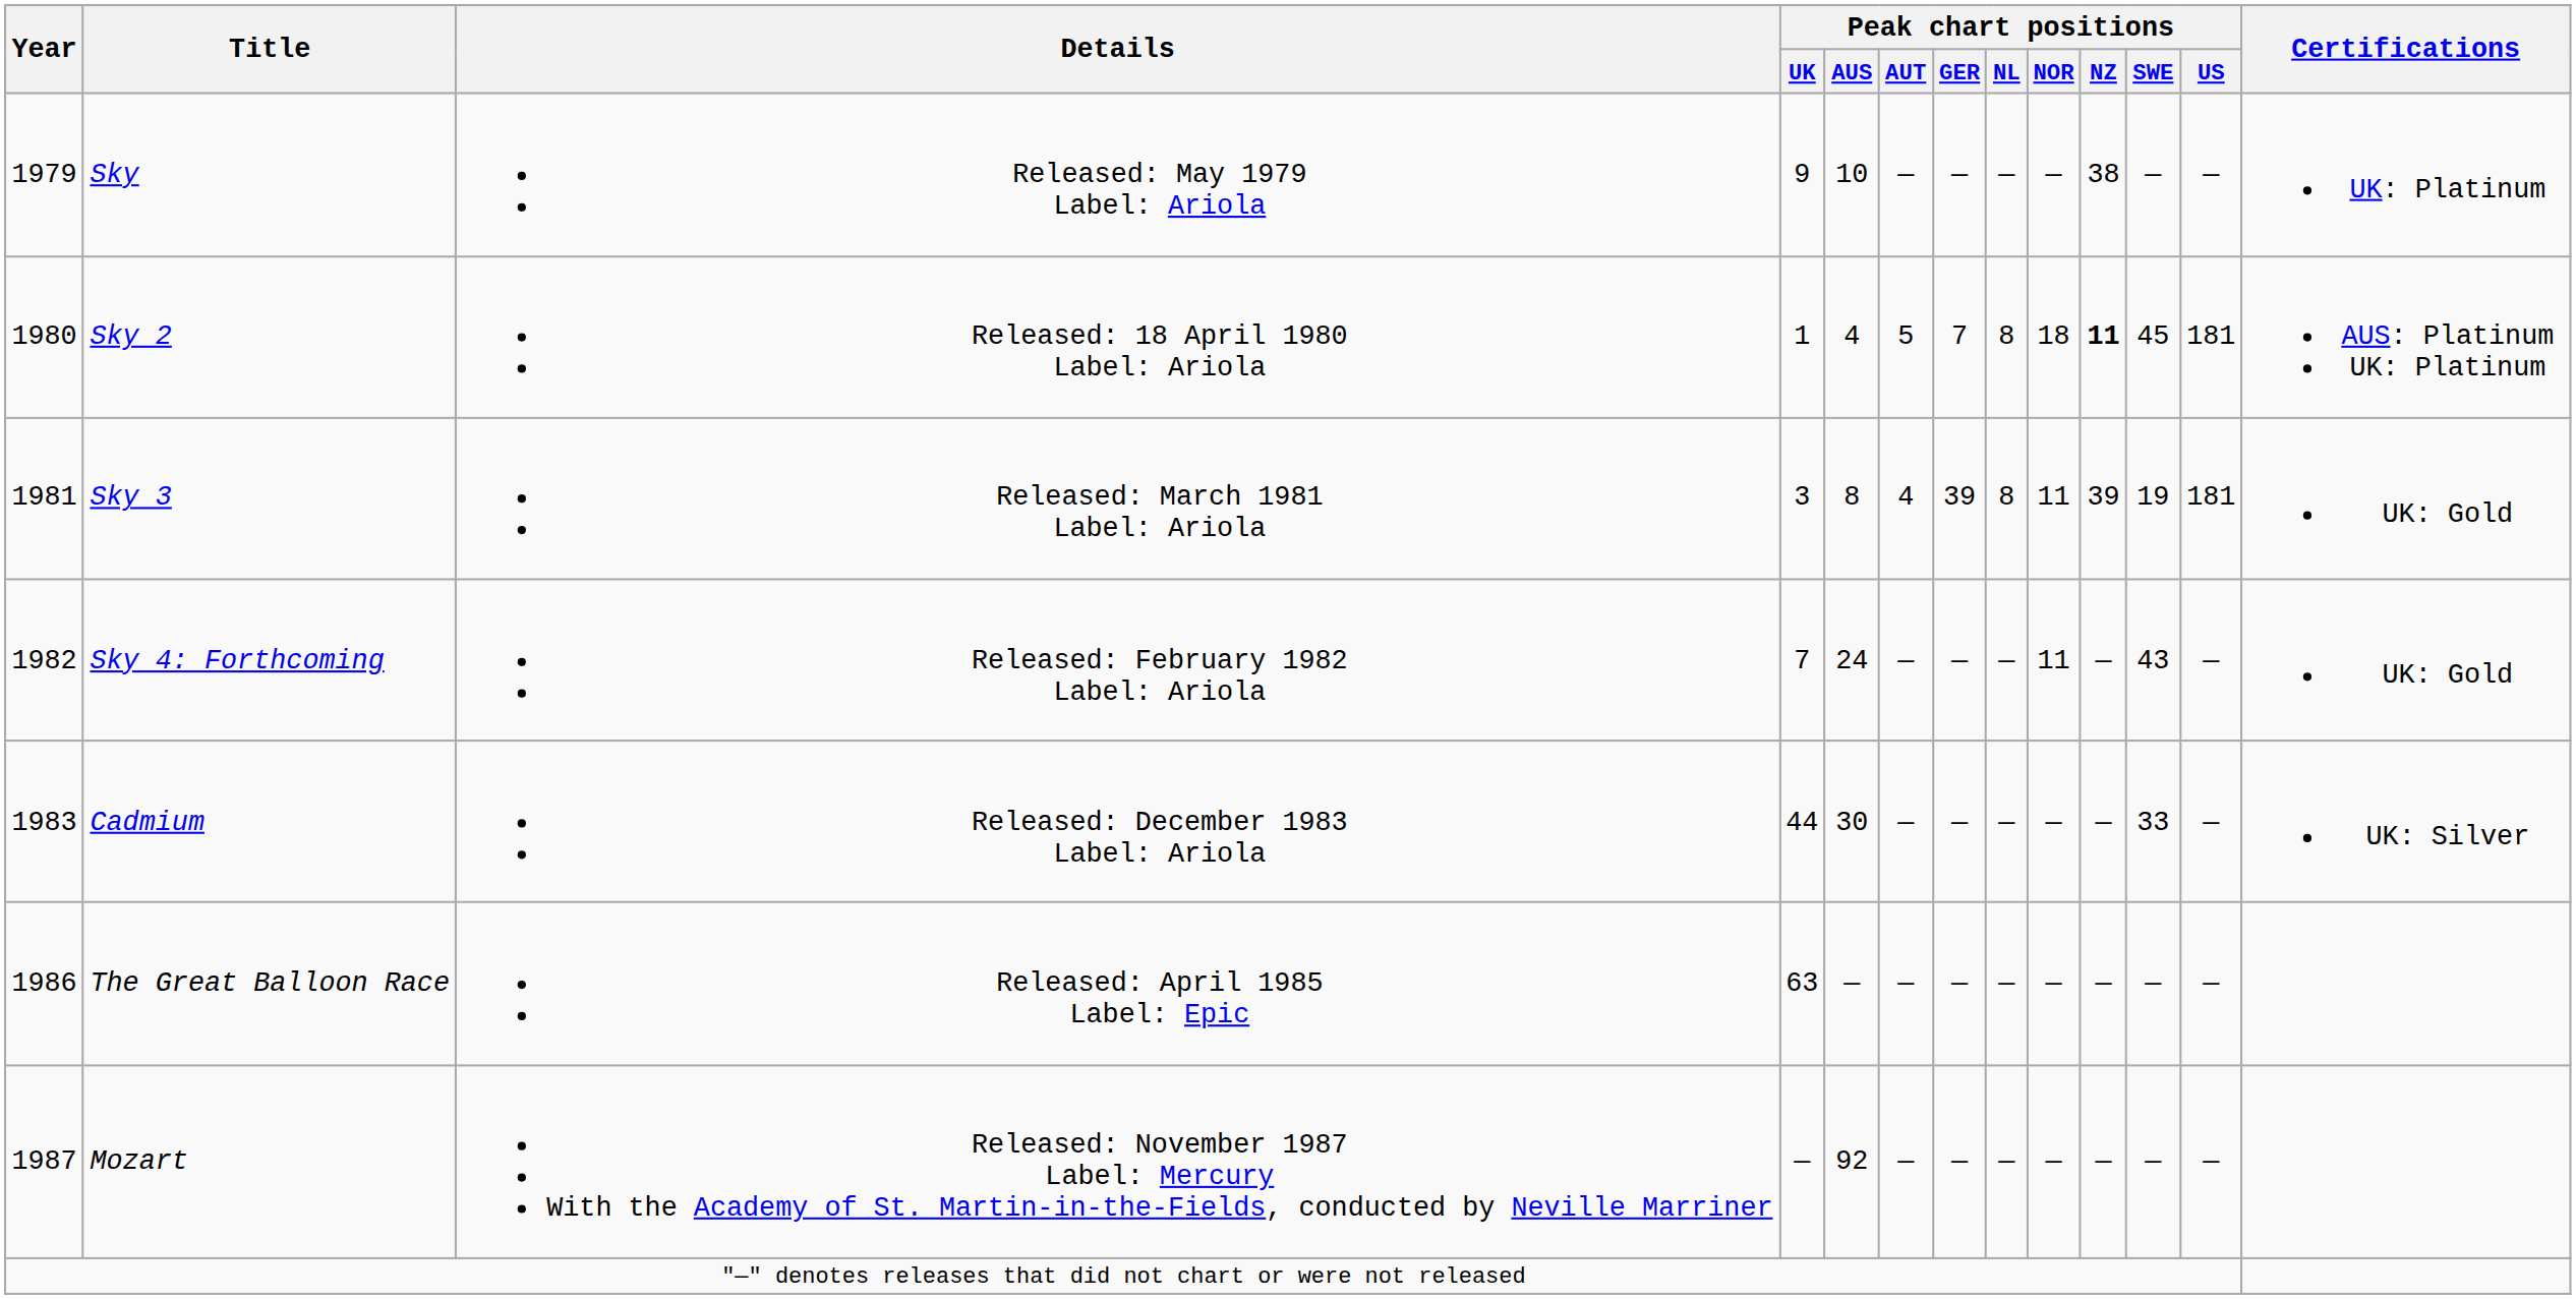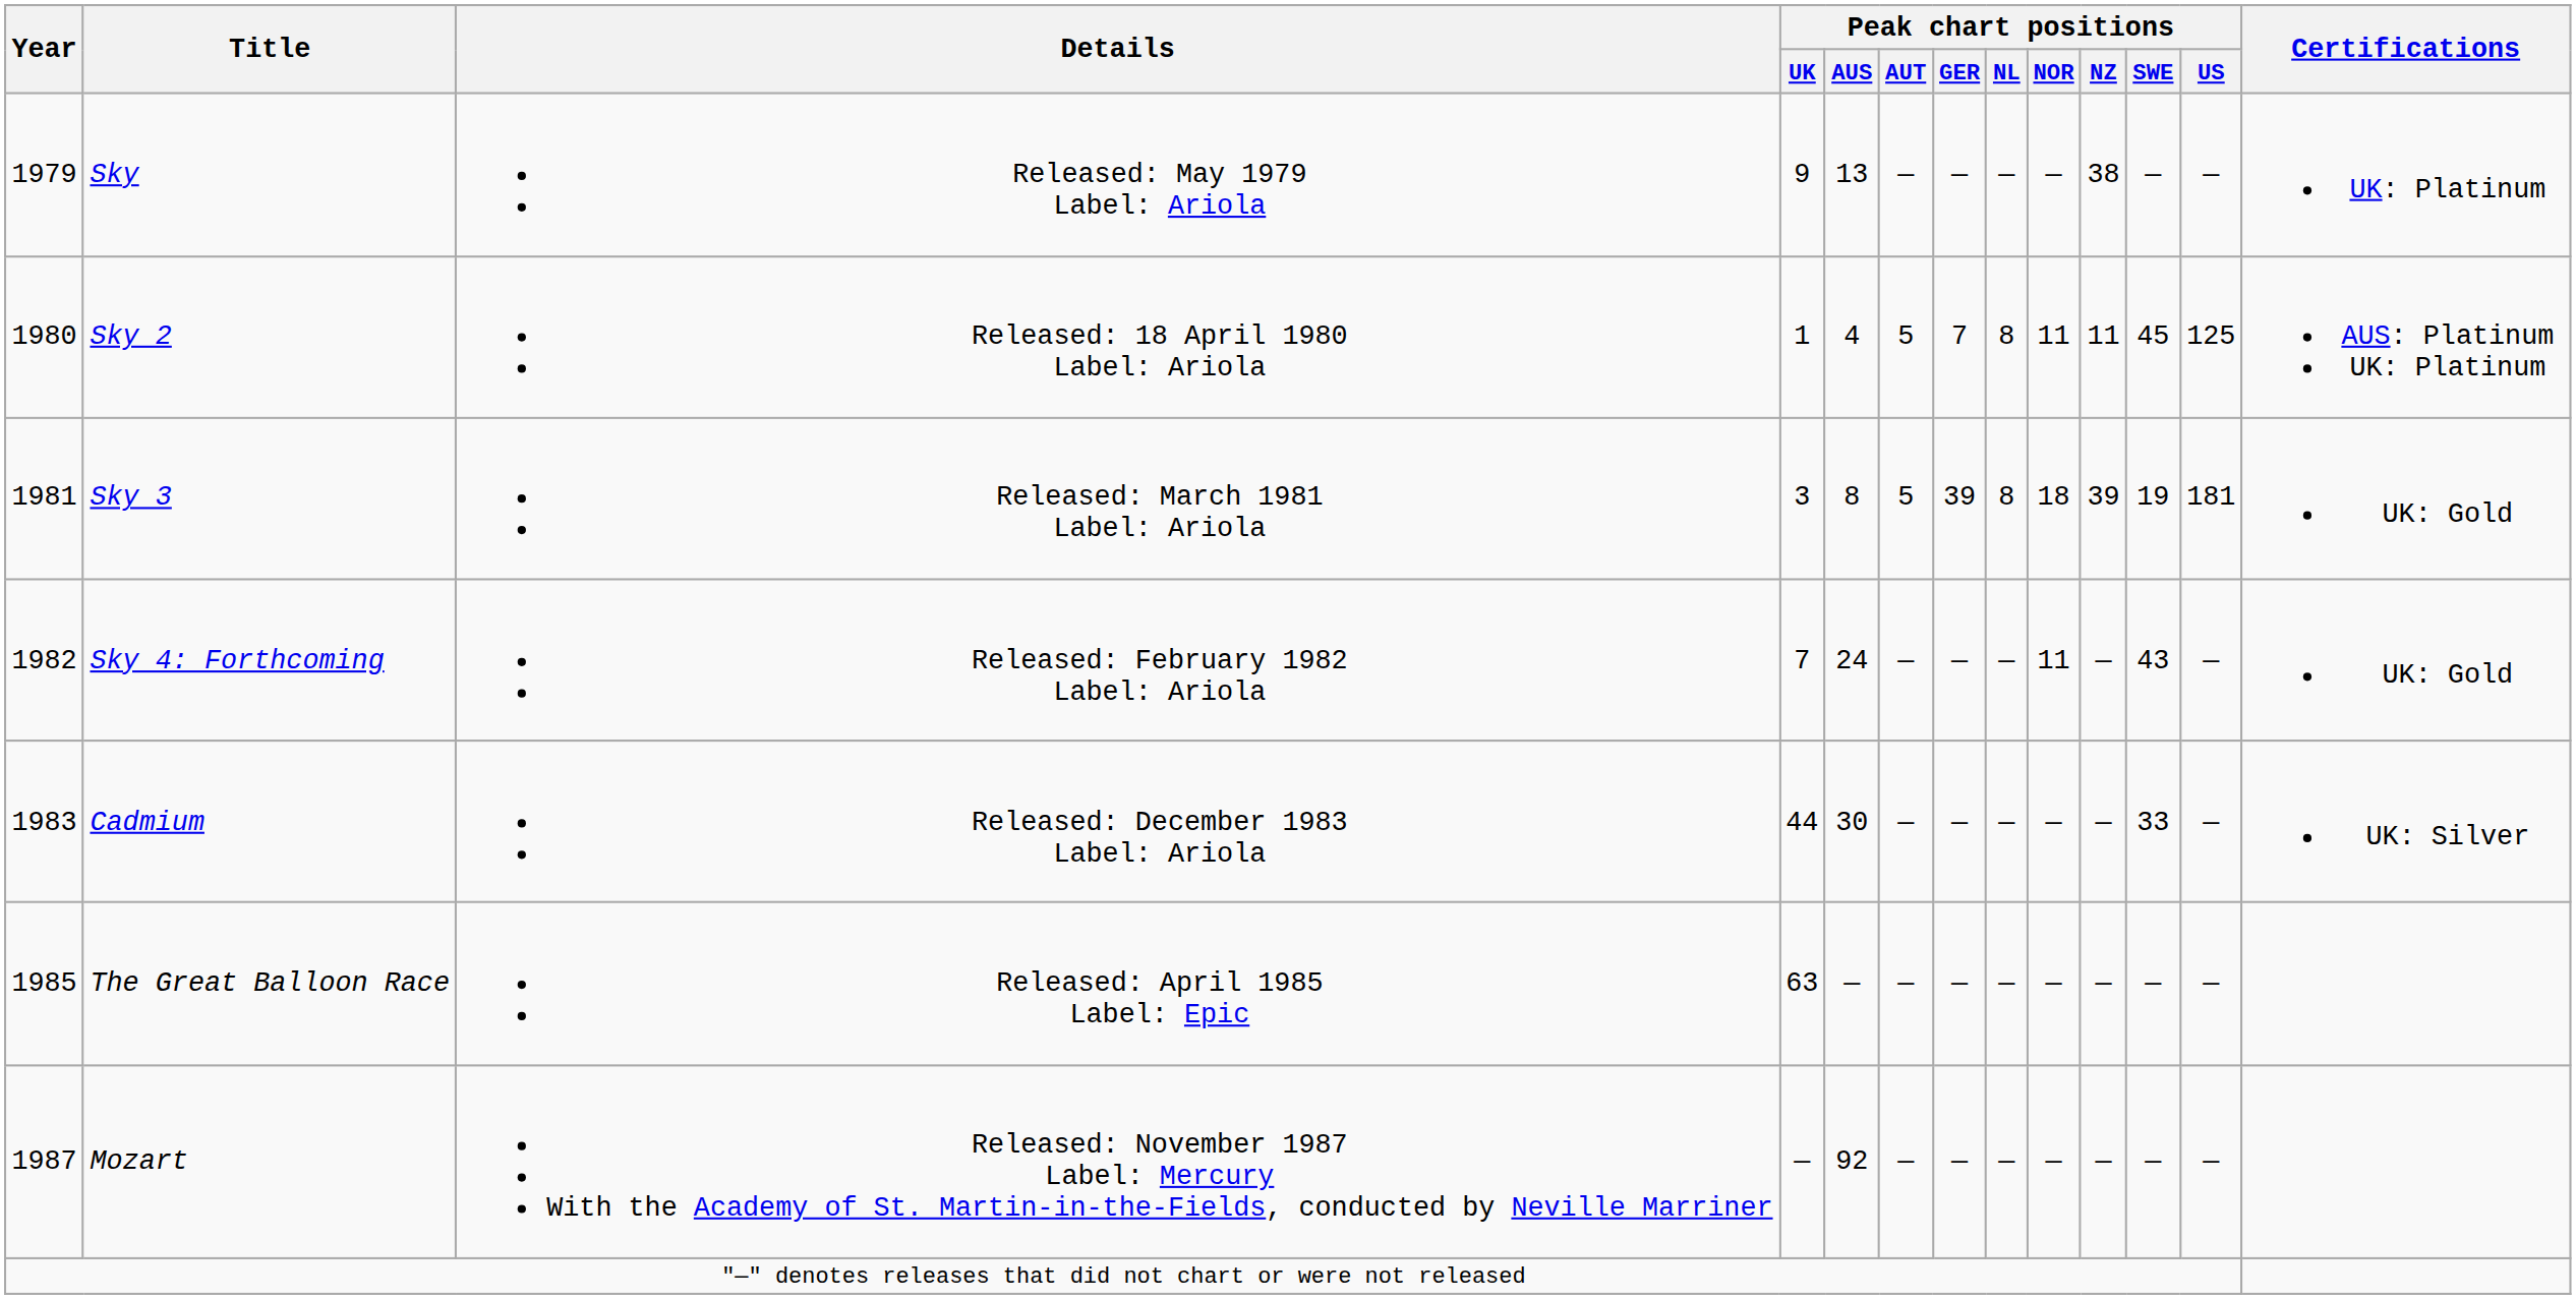Sky | Peak chart positions / AUS: 10 -> 13
Sky 2 | Peak chart positions / NOR: 18 -> 11
Sky 2 | Peak chart positions / NZ: bold -> normal
Sky 2 | Peak chart positions / US: 181 -> 125
Sky 3 | Peak chart positions / AUT: 4 -> 5
Sky 3 | Peak chart positions / NOR: 11 -> 18
The Great Balloon Race | Year: 1986 -> 1985
